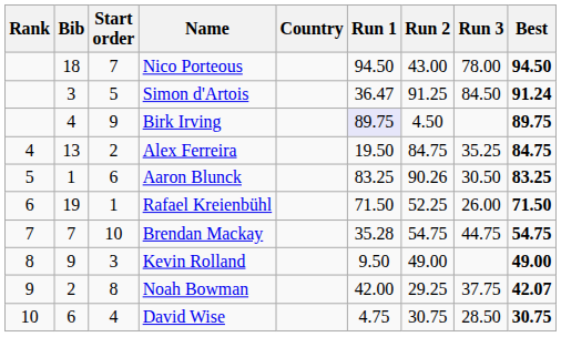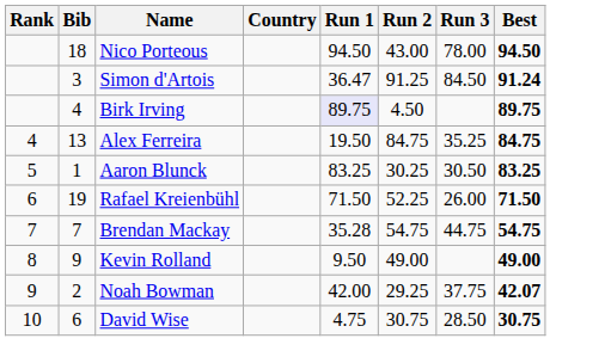- column: Start order | 7 | 5 | 9 | 2 | 6 | 1 | 10 | 3 | 8 | 4
Aaron Blunck | Run 2: 90.26 -> 30.25
